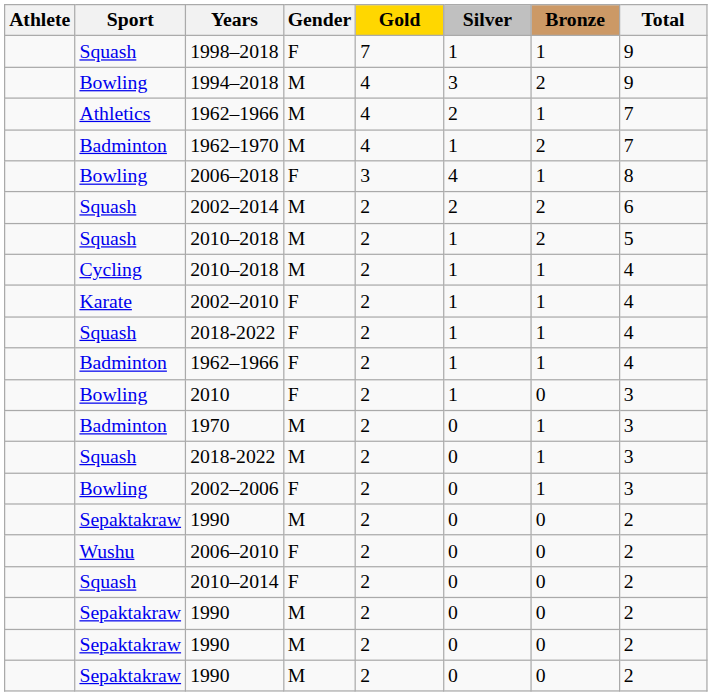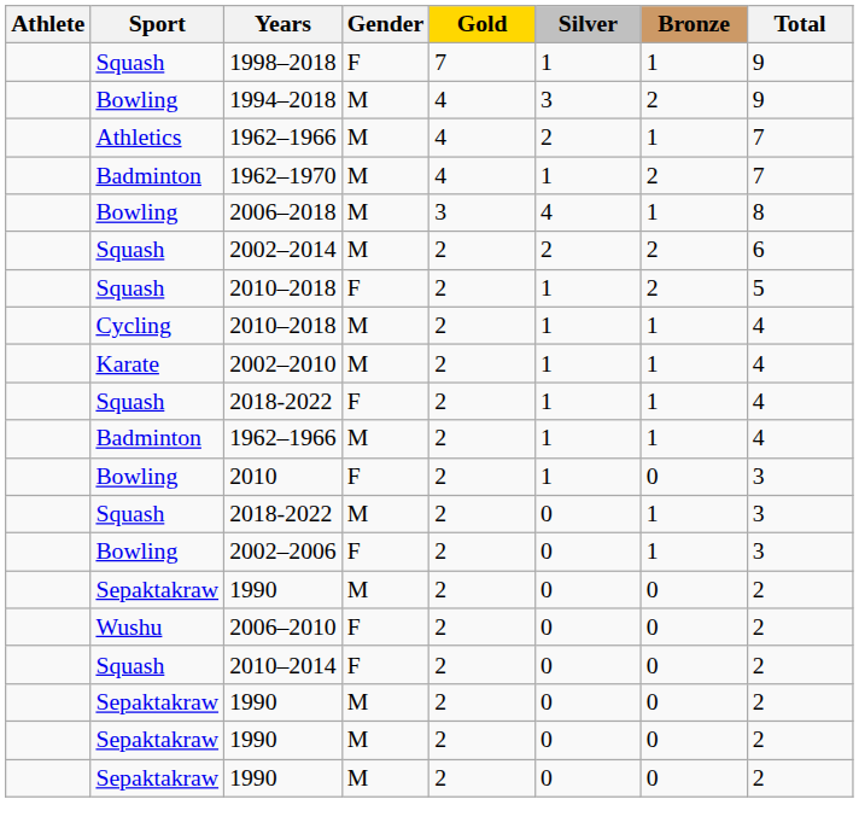2006–2018 | Gender: F -> M
Squash / 2010–2018 | Gender: M -> F
2002–2010 | Gender: F -> M
Badminton / 1962–1966 | Gender: F -> M
- row: Badminton | 1970 | M | 2 | 0 | 1 | 3
